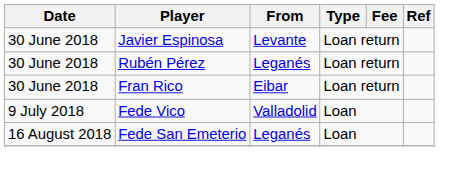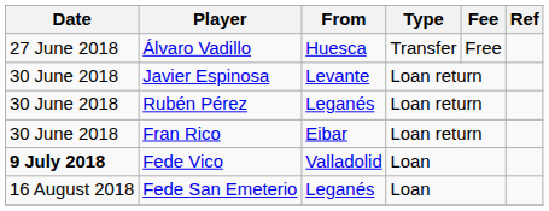+ row: 27 June 2018 | Álvaro Vadillo | Huesca | Transfer | Free
Fede Vico | Date: normal -> bold
